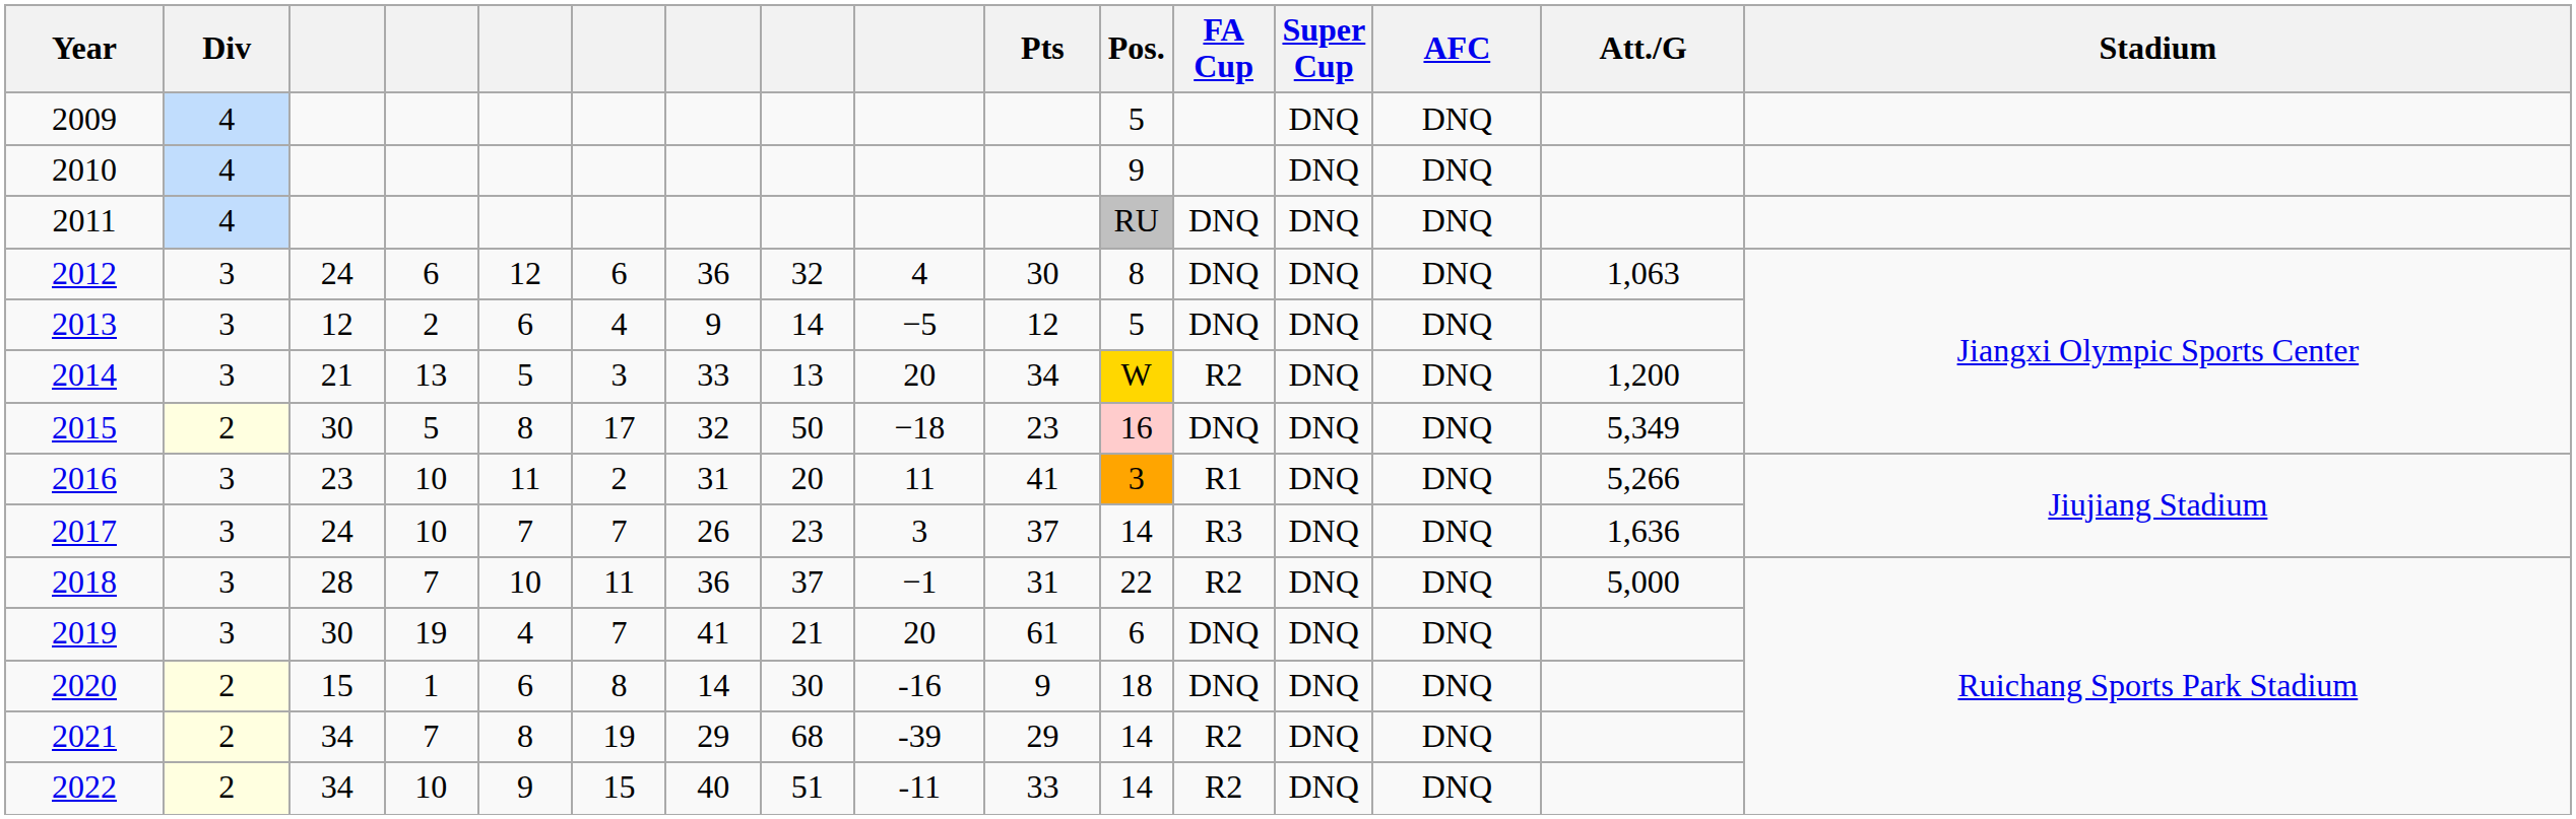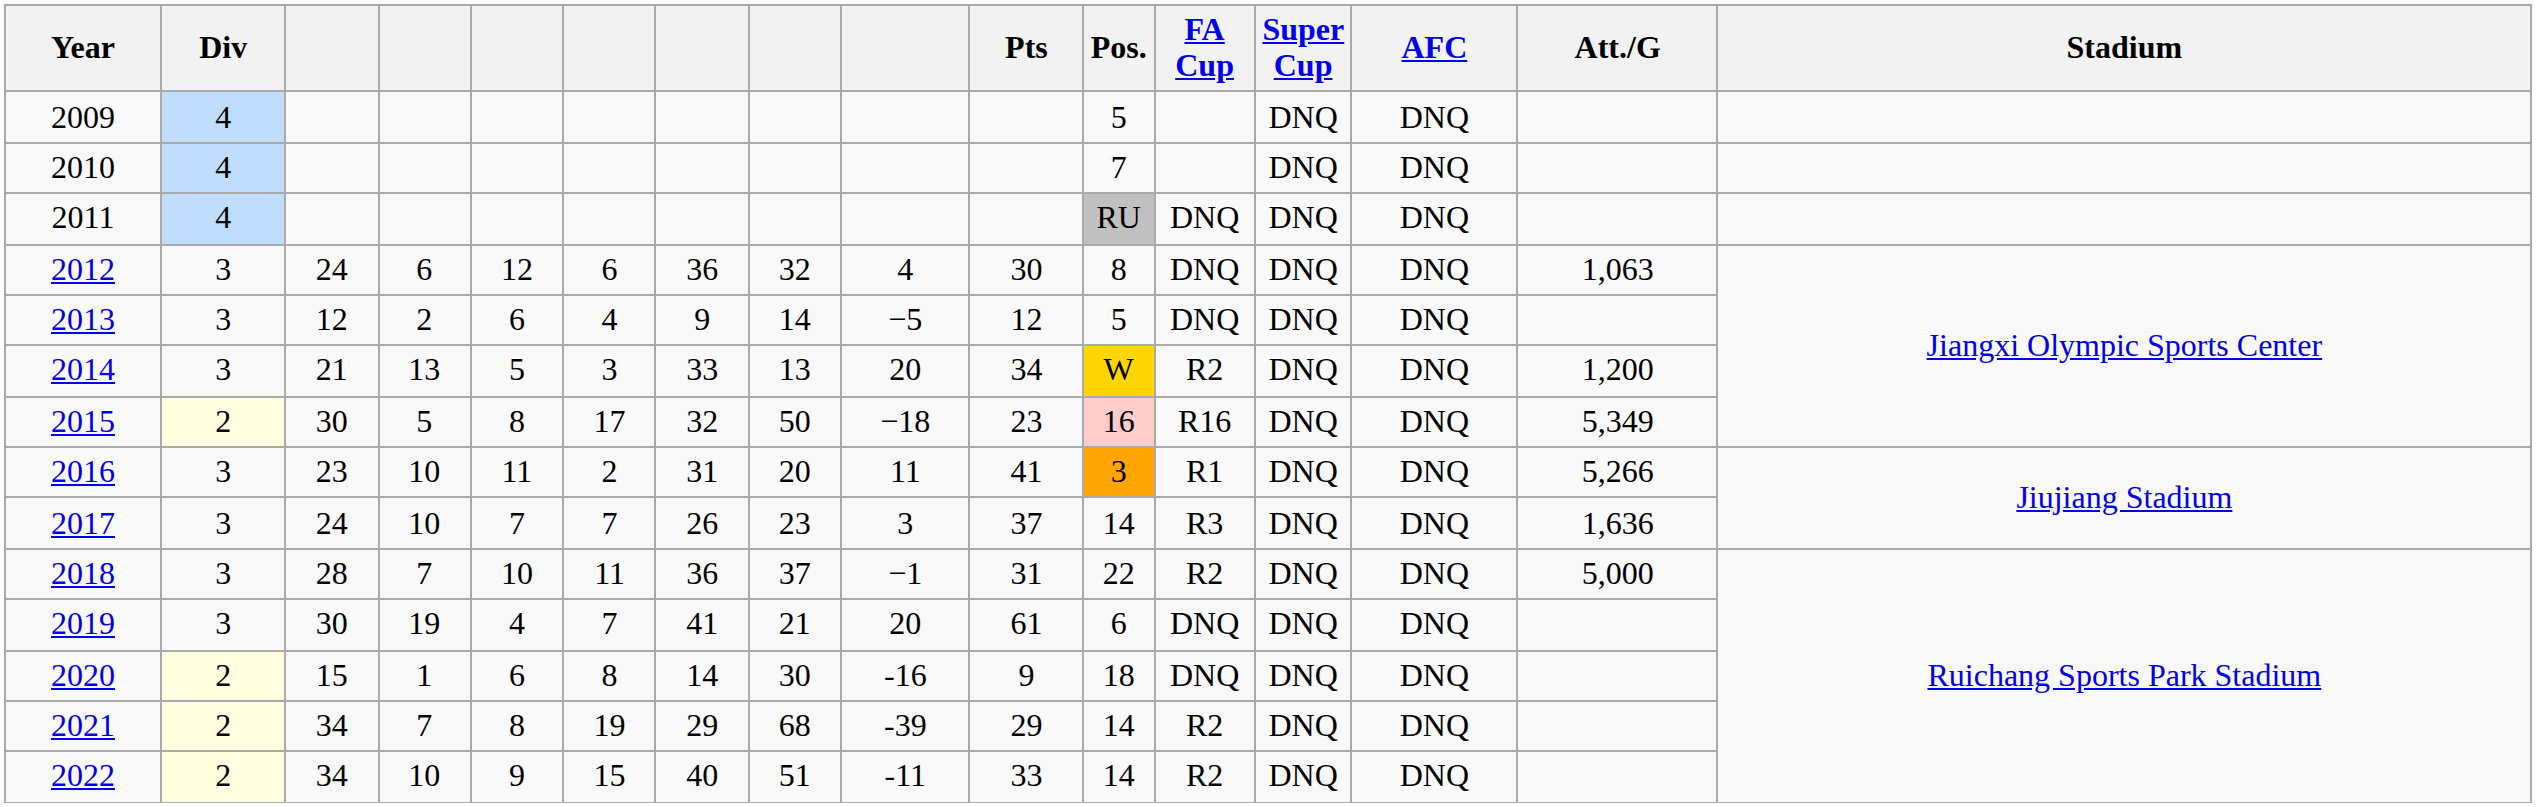2010 | Pos.: 9 -> 7
2015 | FA Cup: DNQ -> R16
